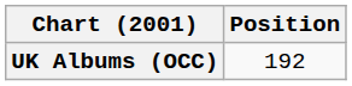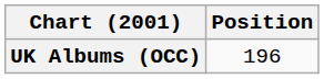UK Albums (OCC) | Position: 192 -> 196
